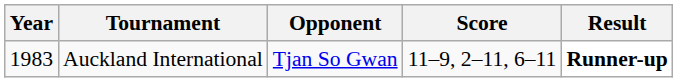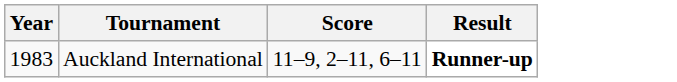- column: Opponent | Tjan So Gwan
